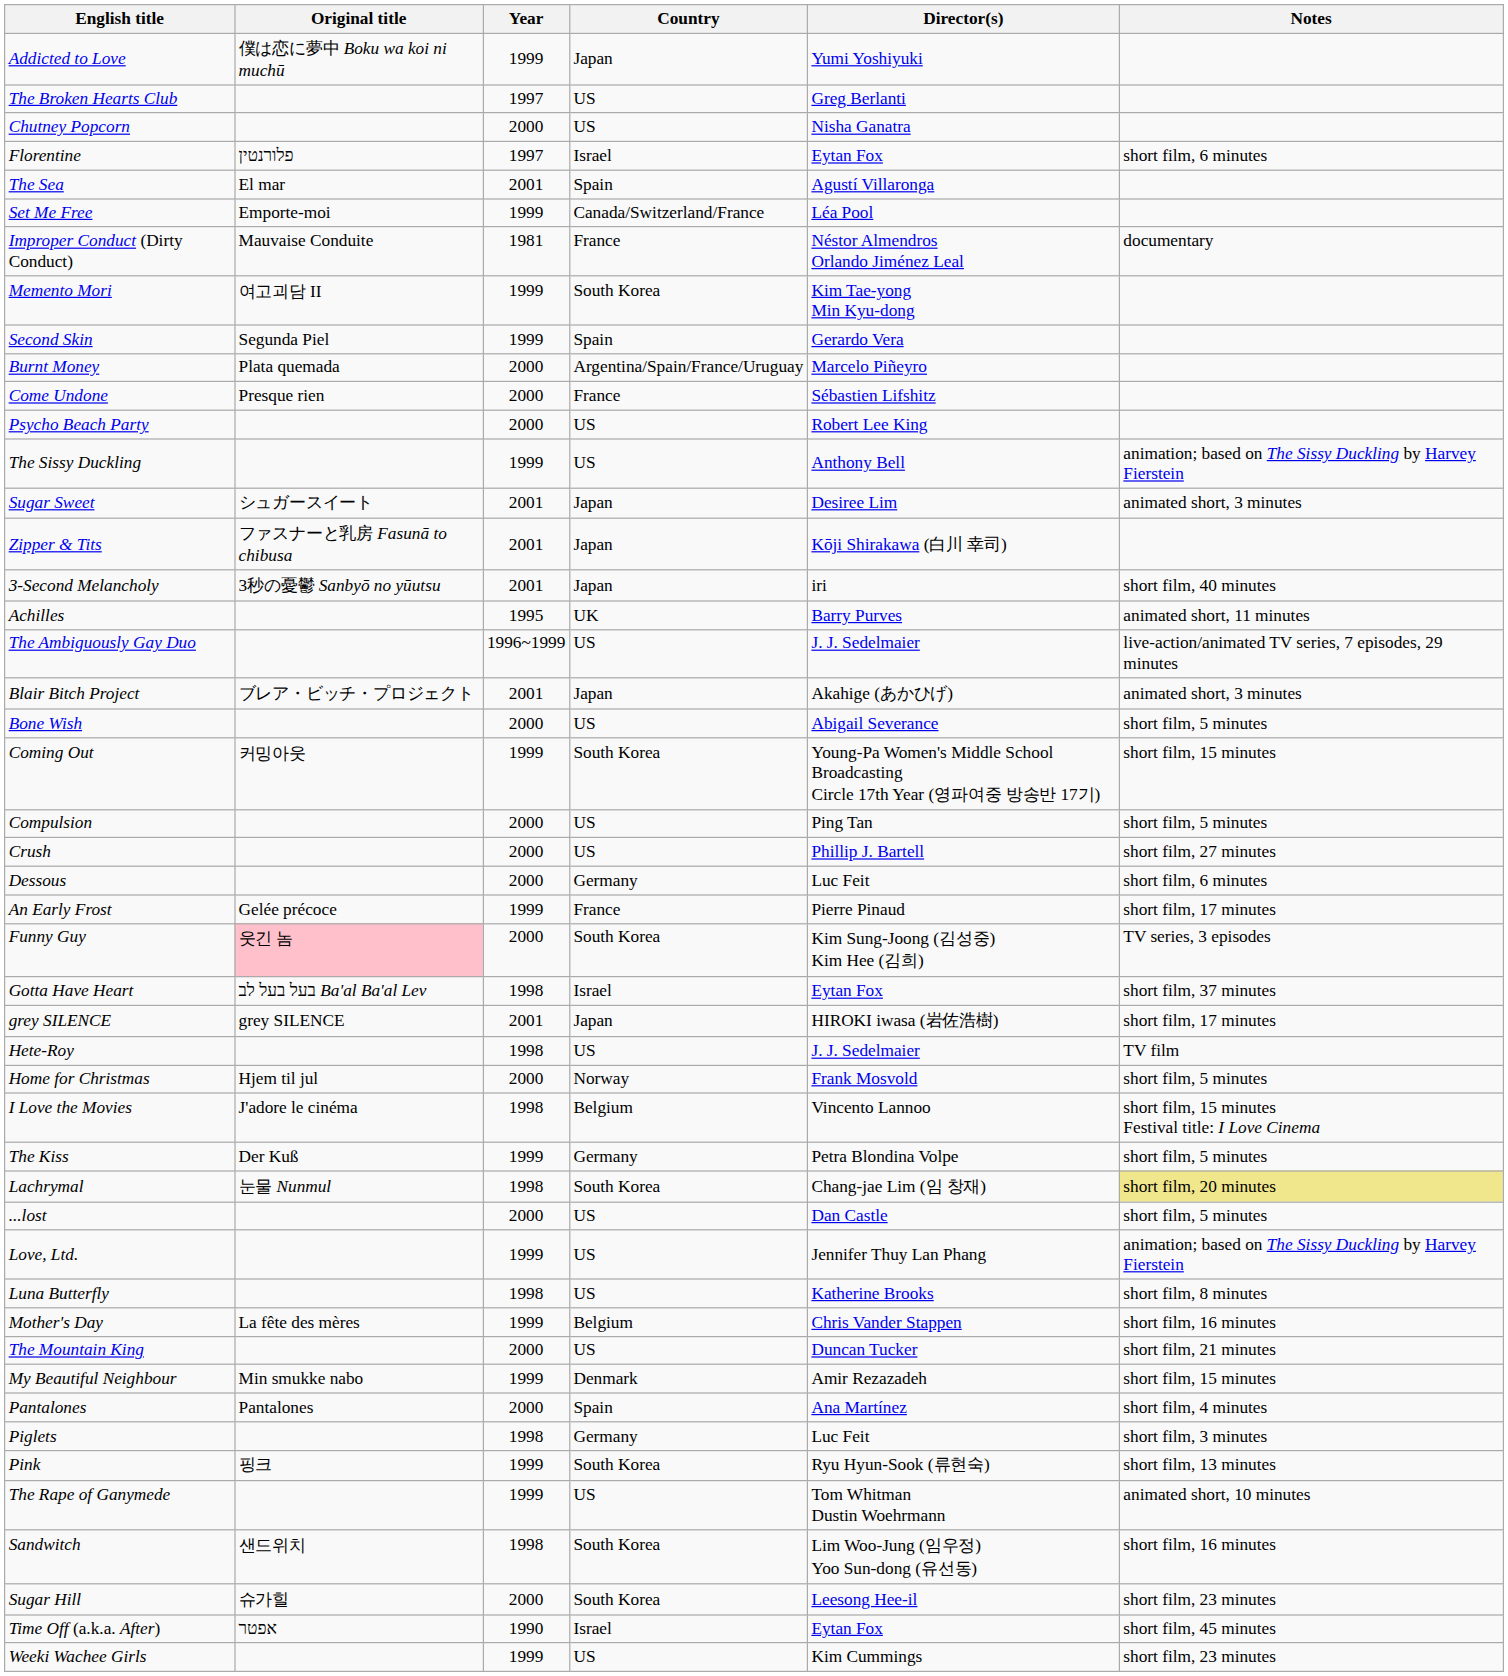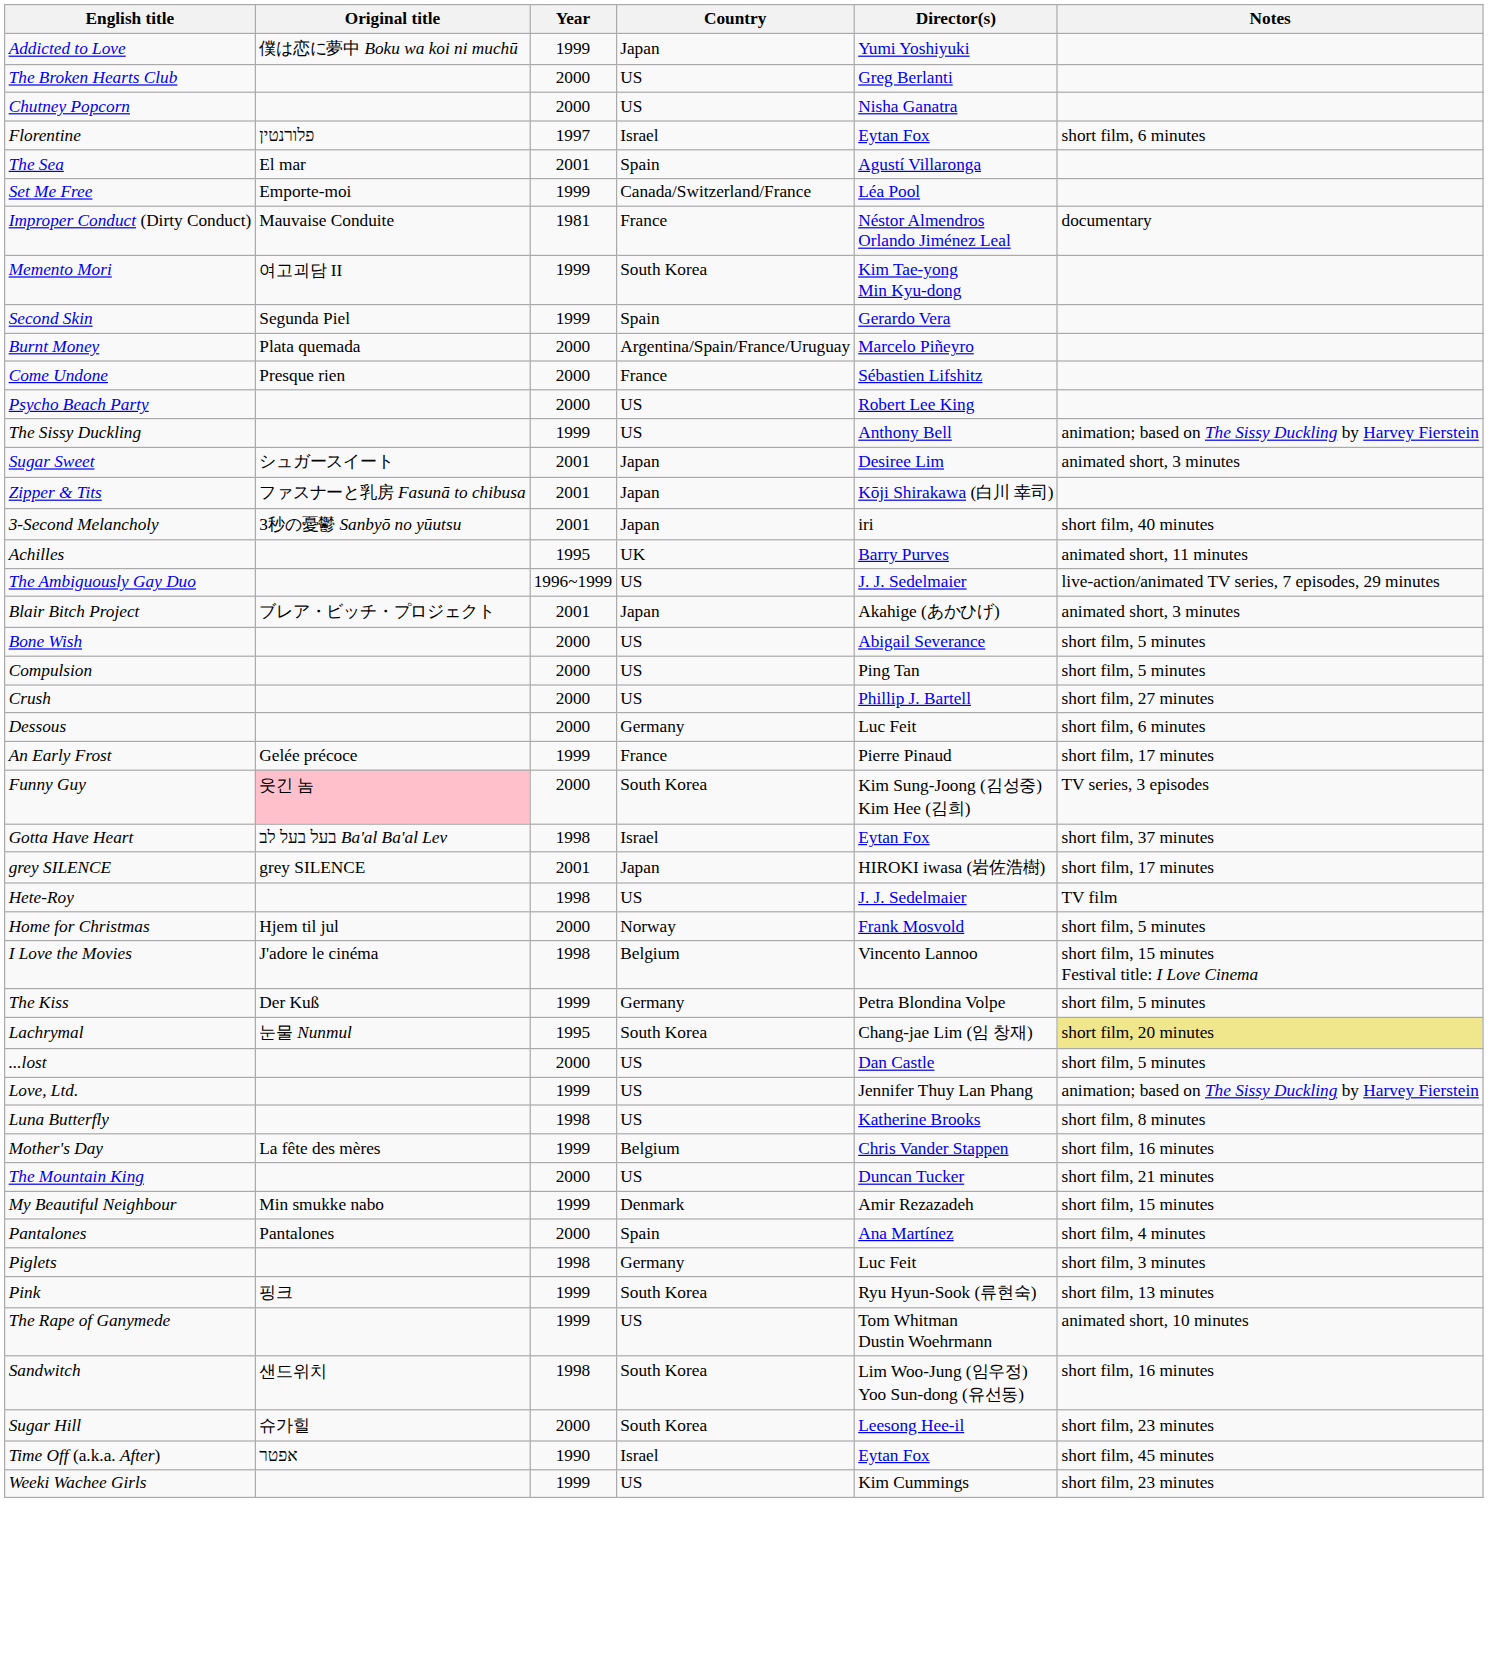The Broken Hearts Club | Year: 1997 -> 2000
- row: Coming Out | 커밍아웃 | 1999 | South Korea | Young-Pa Women's Middle School Broadcasting Circle 17th Year (영파여중 방송반 17기) | short film, 15 minutes
Lachrymal | Year: 1998 -> 1995
